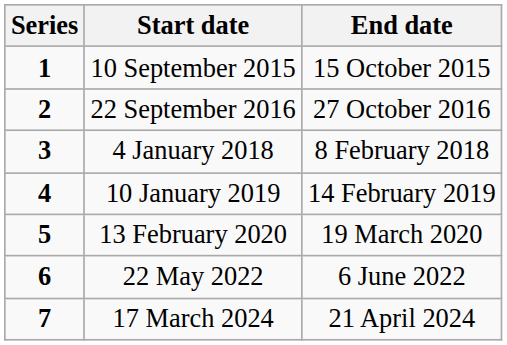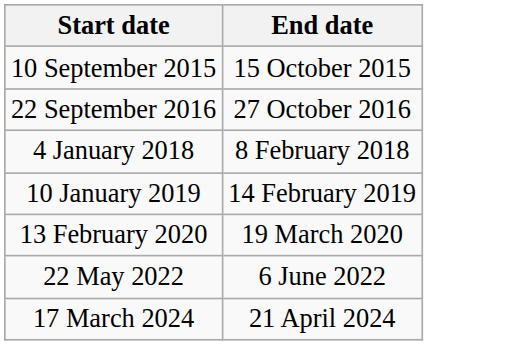- column: Series | 1 | 2 | 3 | 4 | 5 | 6 | 7
